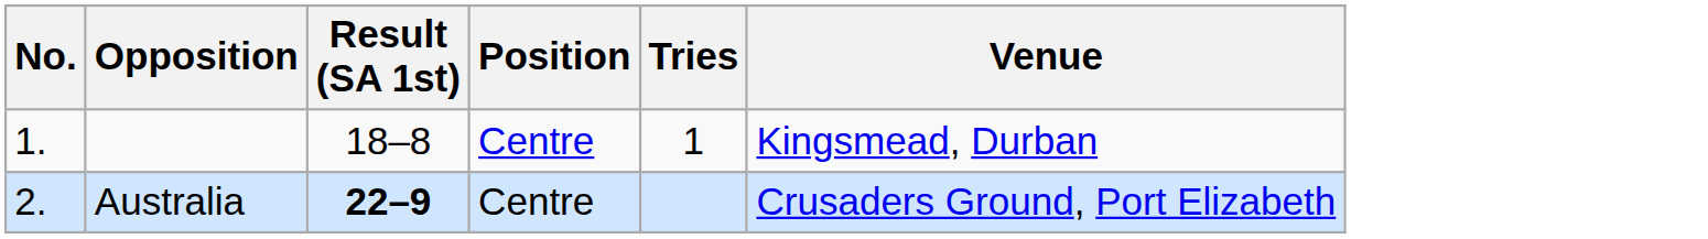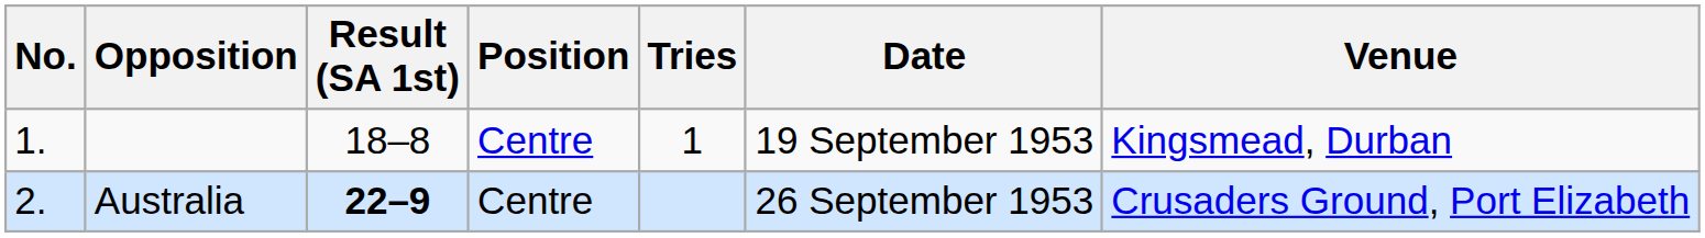+ column: Date | 19 September 1953 | 26 September 1953
